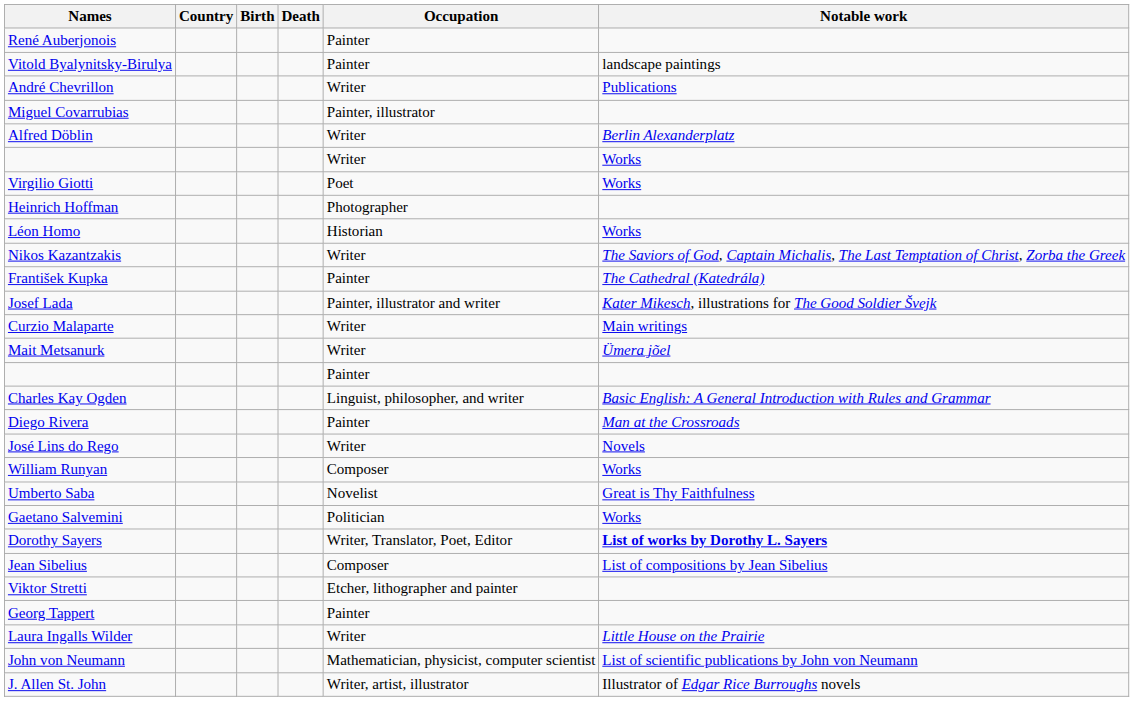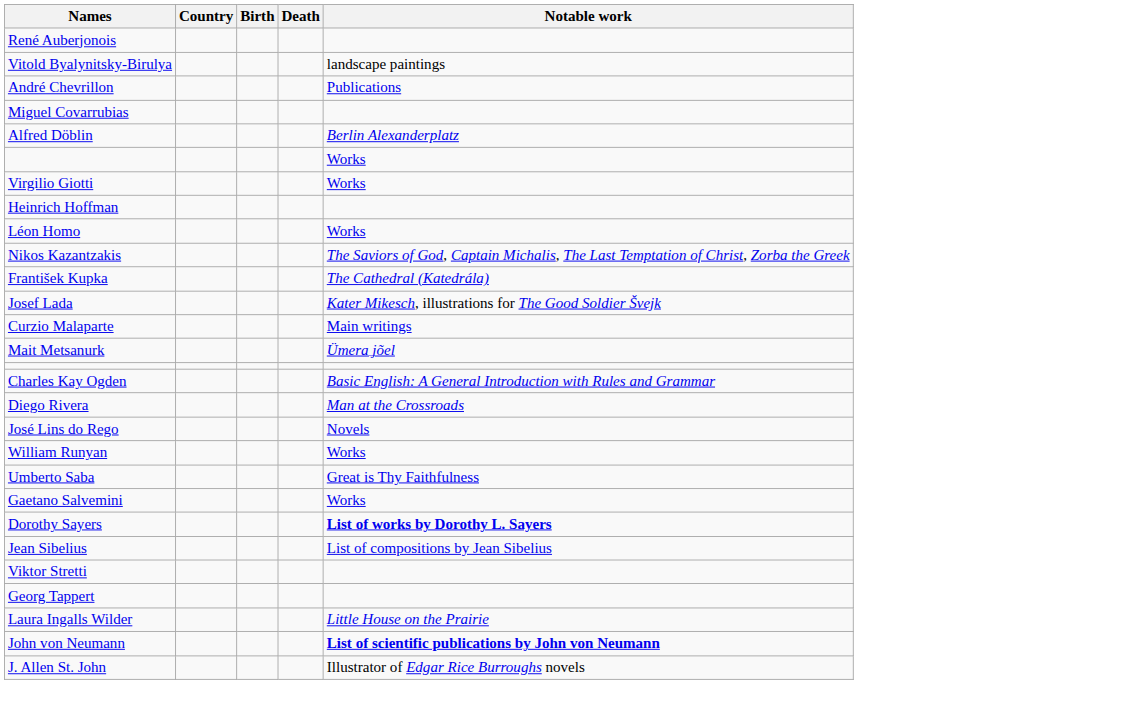- column: Occupation | Painter | Painter | Writer | Painter, illustrator | Writer | Writer | Poet | Photographer | Historian | Writer | Painter | Painter, illustrator and writer | Writer | Writer | Painter | Linguist, philosopher, and writer | Painter | Writer | Composer | Novelist | Politician | Writer, Translator, Poet, Editor | Composer | Etcher, lithographer and painter | Painter | Writer | Mathematician, physicist, computer scientist | Writer, artist, illustrator
John von Neumann | Notable work: normal -> bold
